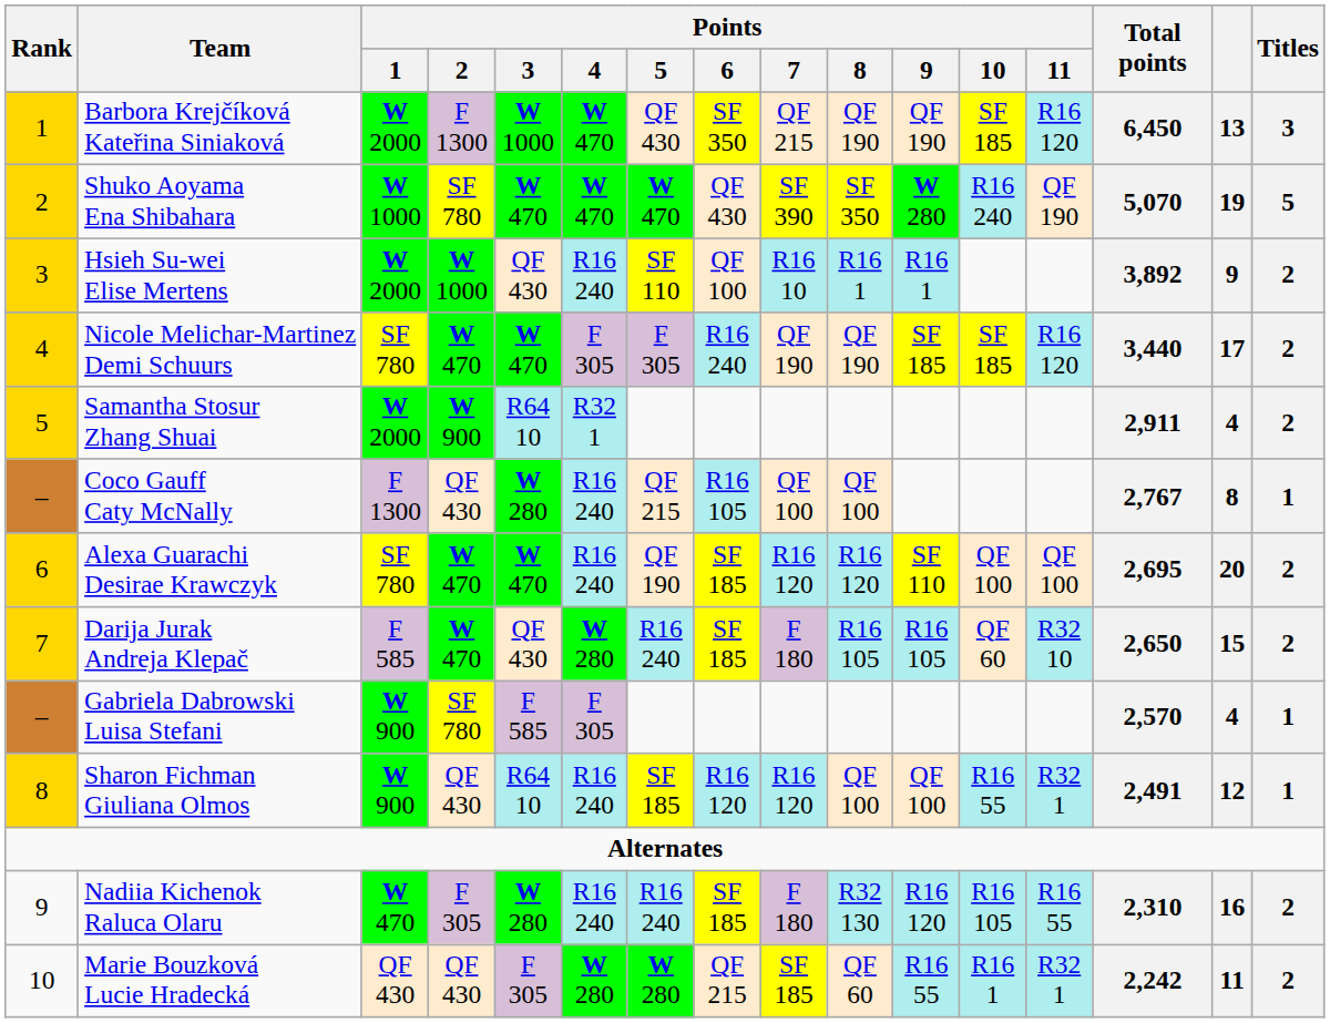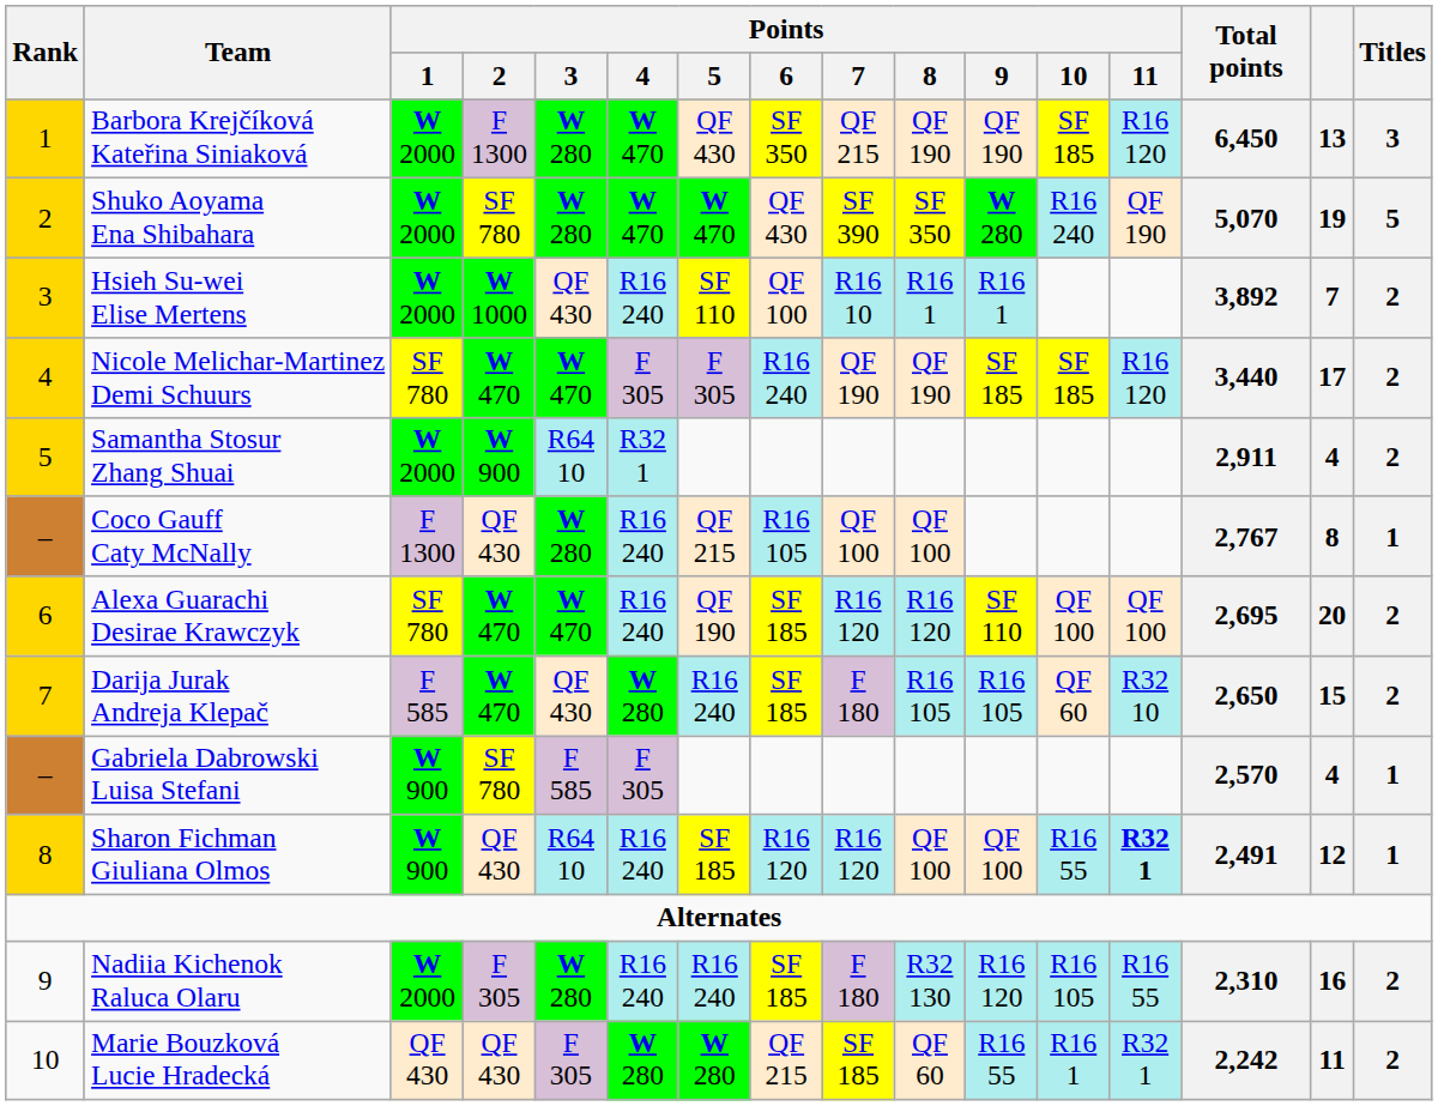Barbora Krejčíková Kateřina Siniaková | Points / 3: W 1000 -> W 280
Shuko Aoyama Ena Shibahara | Points / 1: W 1000 -> W 2000
Shuko Aoyama Ena Shibahara | Points / 3: W 470 -> W 280
Hsieh Su-wei Elise Mertens | column 15: 9 -> 7
Sharon Fichman Giuliana Olmos | Points / 11: normal -> bold
Nadiia Kichenok Raluca Olaru | Points / 1: W 470 -> W 2000
